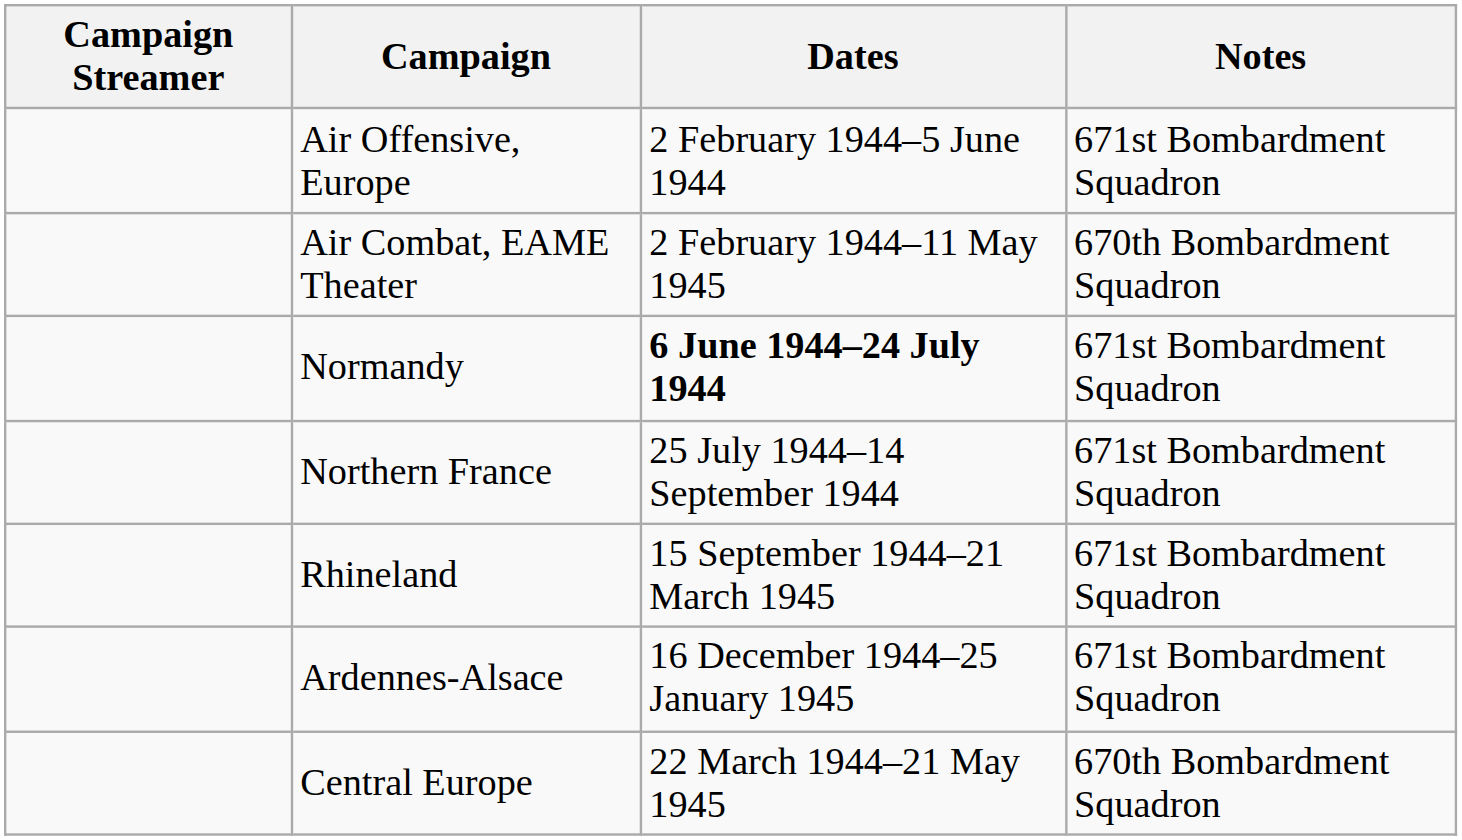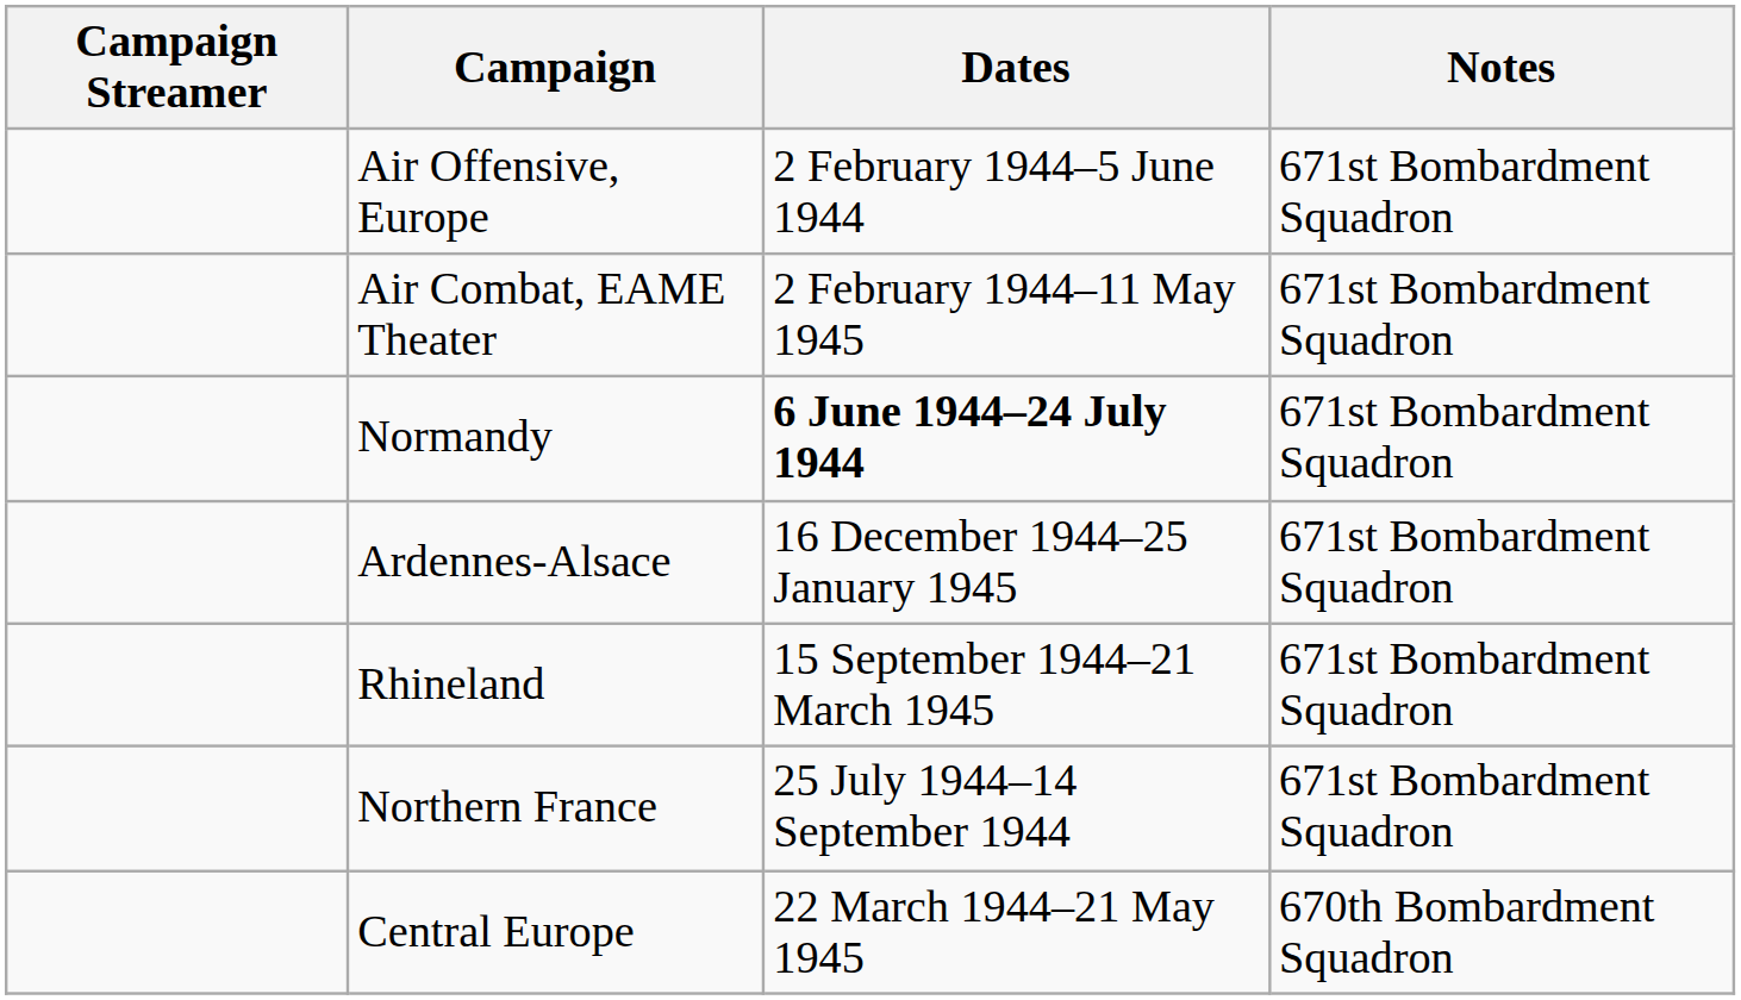Air Combat, EAME Theater | Notes: 670th Bombardment Squadron -> 671st Bombardment Squadron
rows swapped: Northern France <-> Ardennes-Alsace
